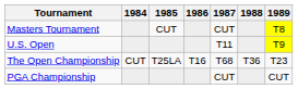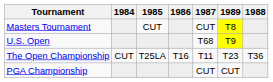columns swapped: 1988 <-> 1989
U.S. Open | 1987: T11 -> T68
The Open Championship | 1987: T68 -> T11
